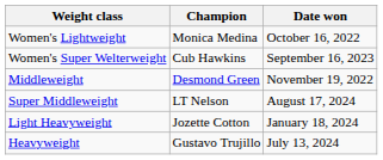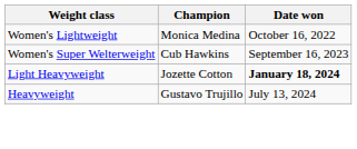- row: Middleweight | Desmond Green | November 19, 2022
- row: Super Middleweight | LT Nelson | August 17, 2024
Light Heavyweight | Date won: normal -> bold
